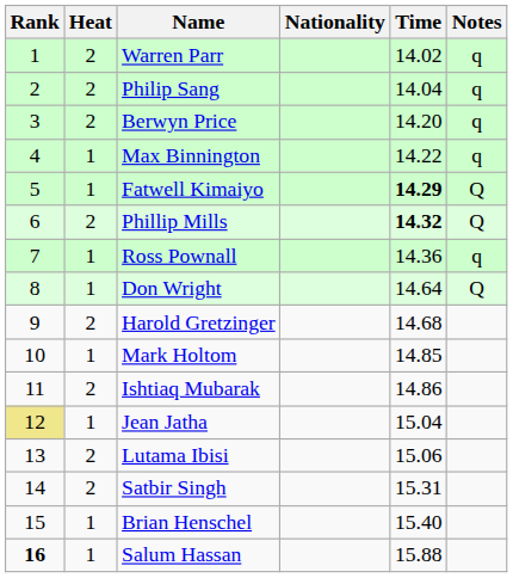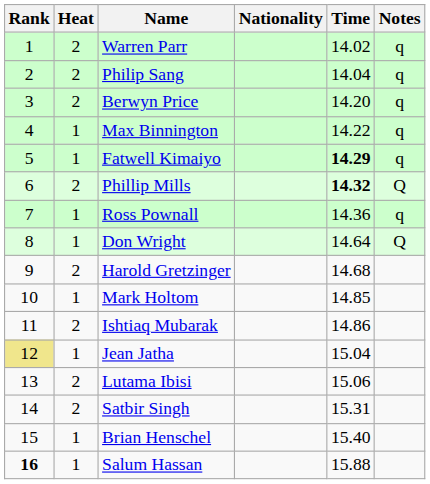Fatwell Kimaiyo | Notes: Q -> q
